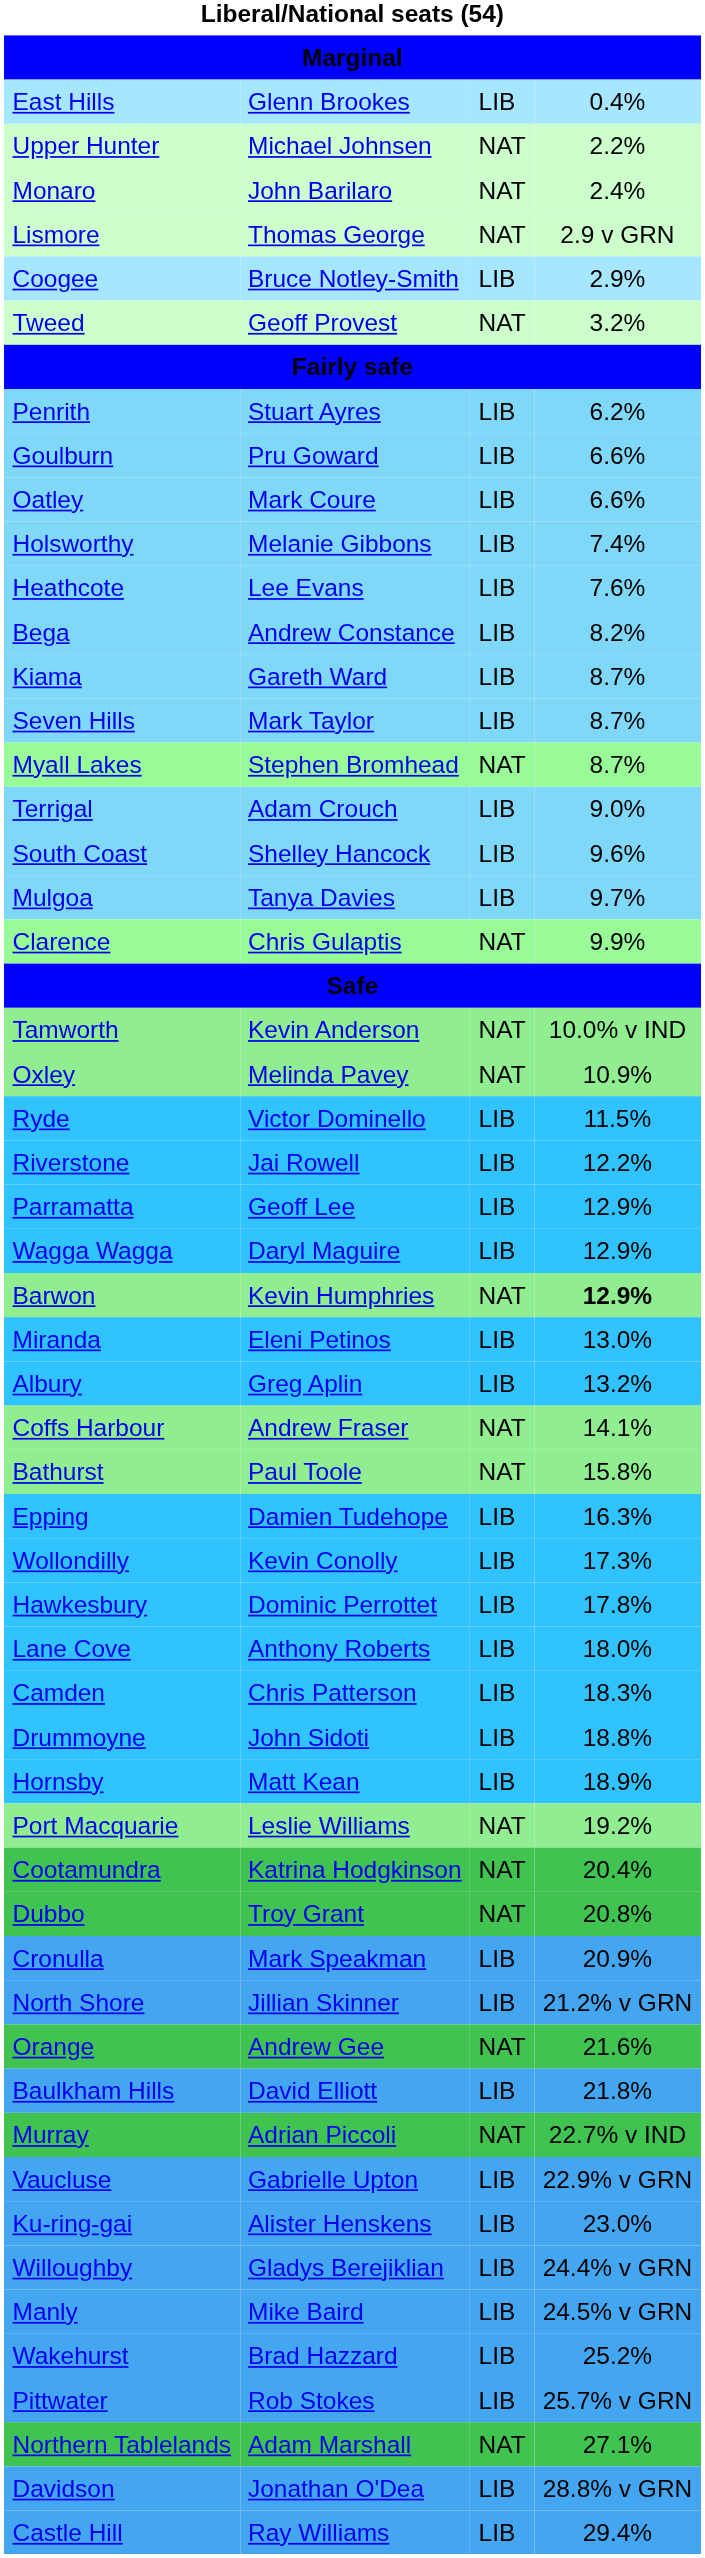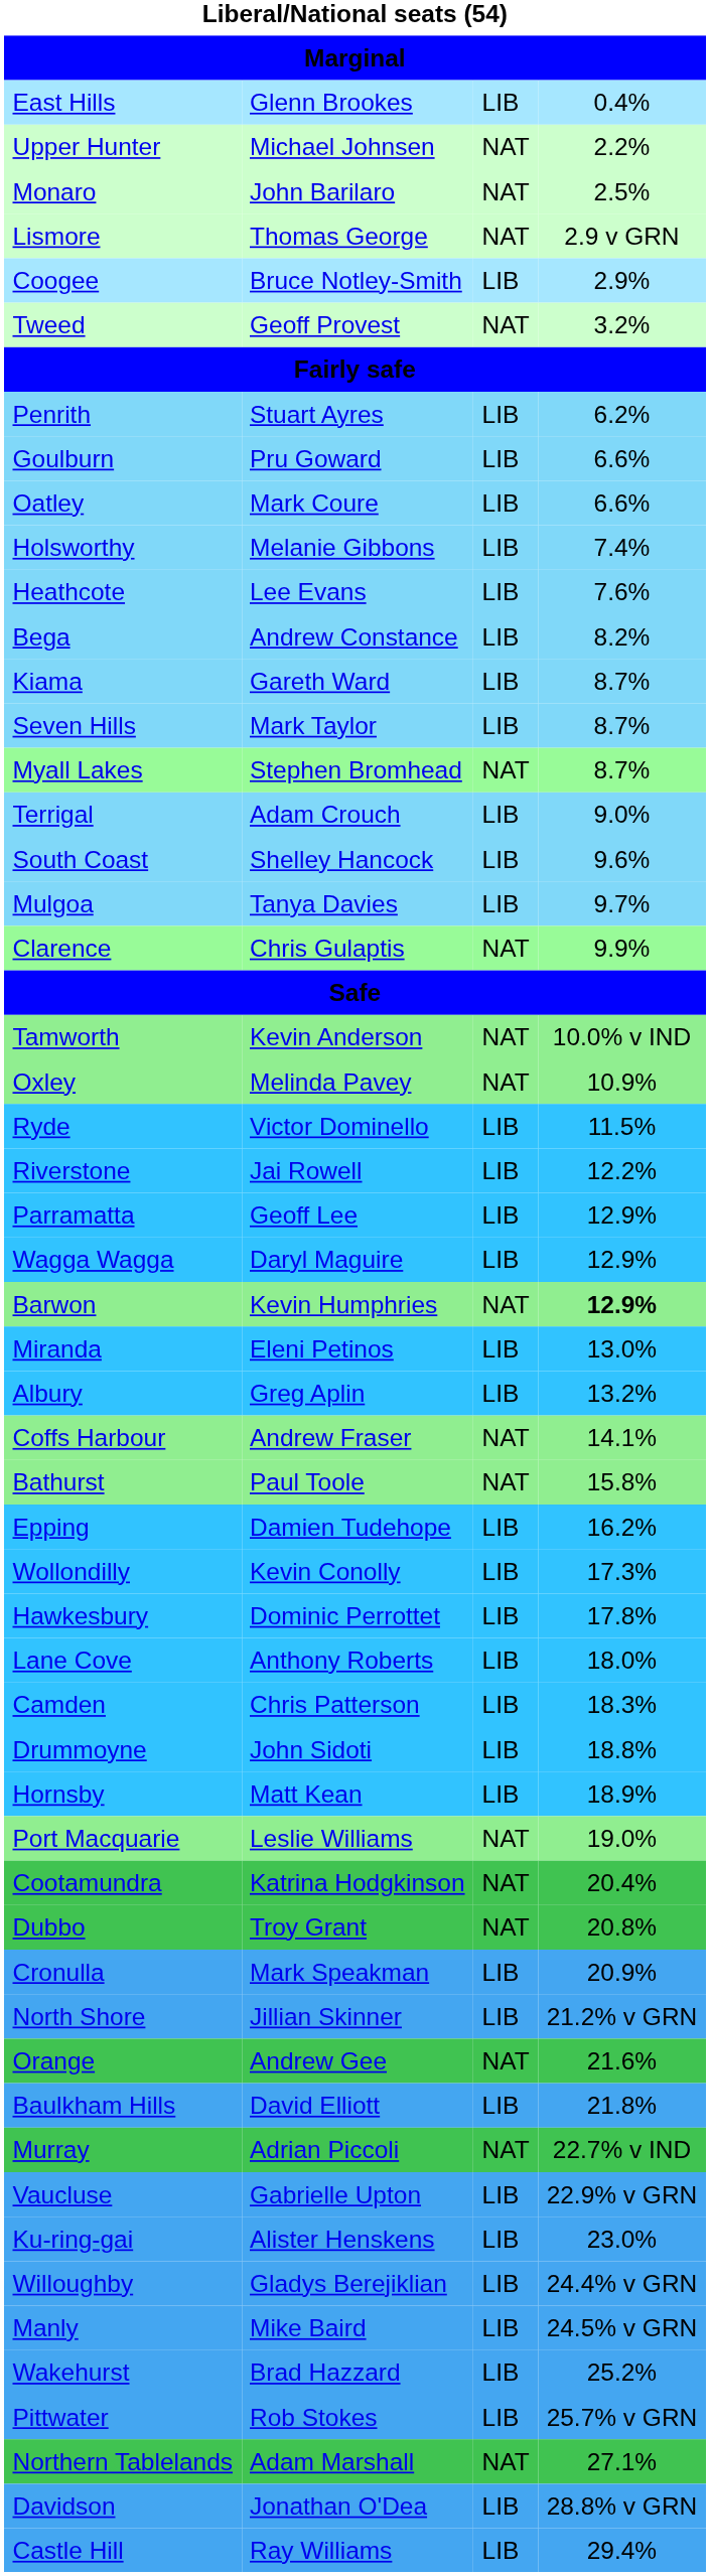Monaro | column 4: 2.4% -> 2.5%
Epping | column 4: 16.3% -> 16.2%
Port Macquarie | column 4: 19.2% -> 19.0%
